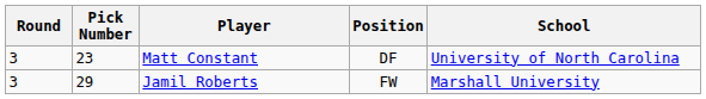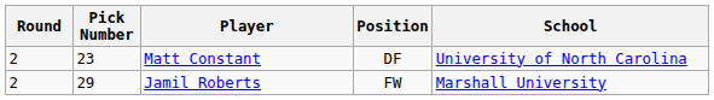Matt Constant | Round: 3 -> 2
Jamil Roberts | Round: 3 -> 2
